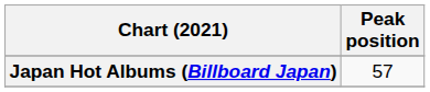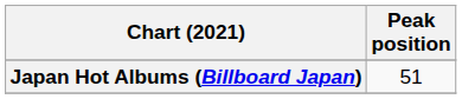Japan Hot Albums (Billboard Japan) | Peak position: 57 -> 51
